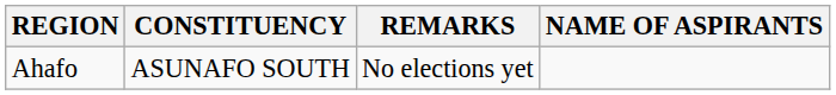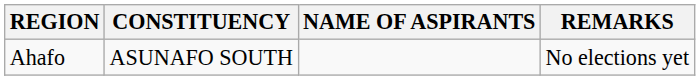columns swapped: NAME OF ASPIRANTS <-> REMARKS
